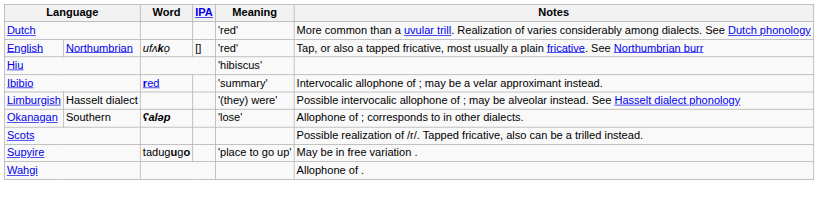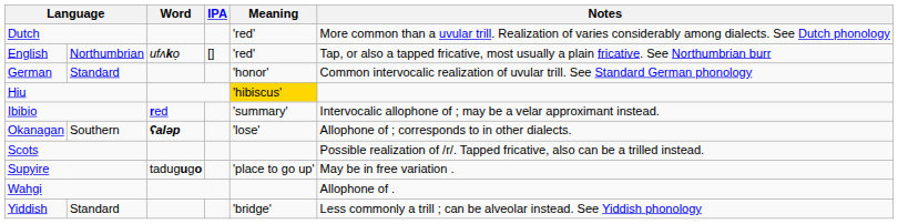+ row: German | Standard | 'honor' | Common intervocalic realization of uvular trill. See Standard German phonology
Hiu | Meaning: no background -> gold background
- row: Limburgish | Hasselt dialect | '(they) were' | Possible intervocalic allophone of ; may be alveolar instead. See Hasselt dialect phonology
+ row: Yiddish | Standard | 'bridge' | Less commonly a trill ; can be alveolar instead. See Yiddish phonology
